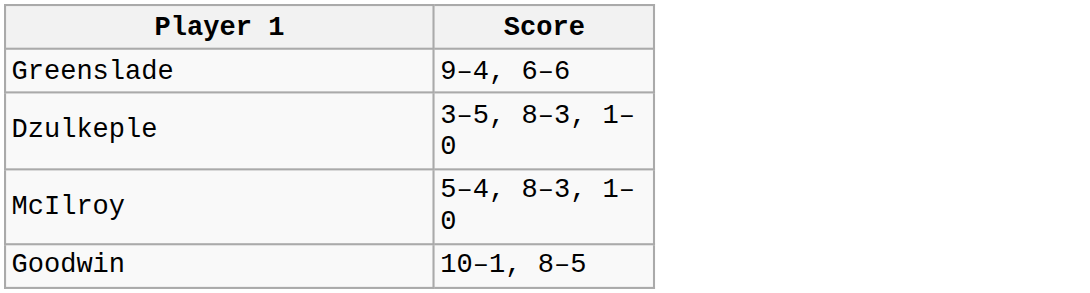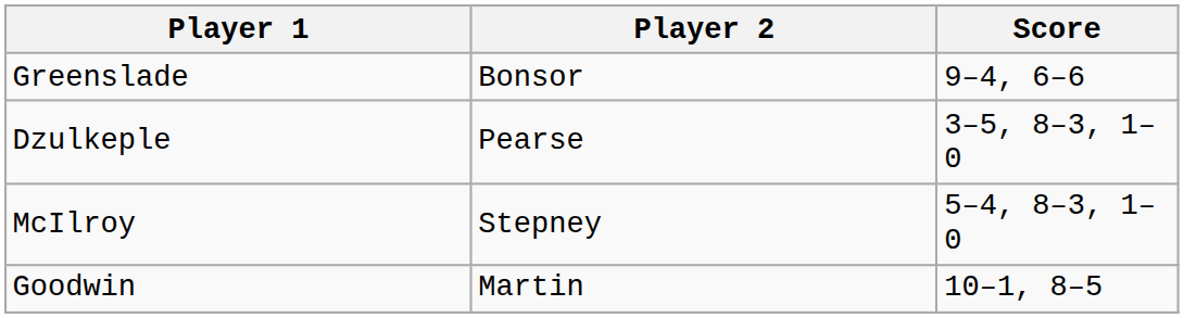+ column: Player 2 | Bonsor | Pearse | Stepney | Martin
